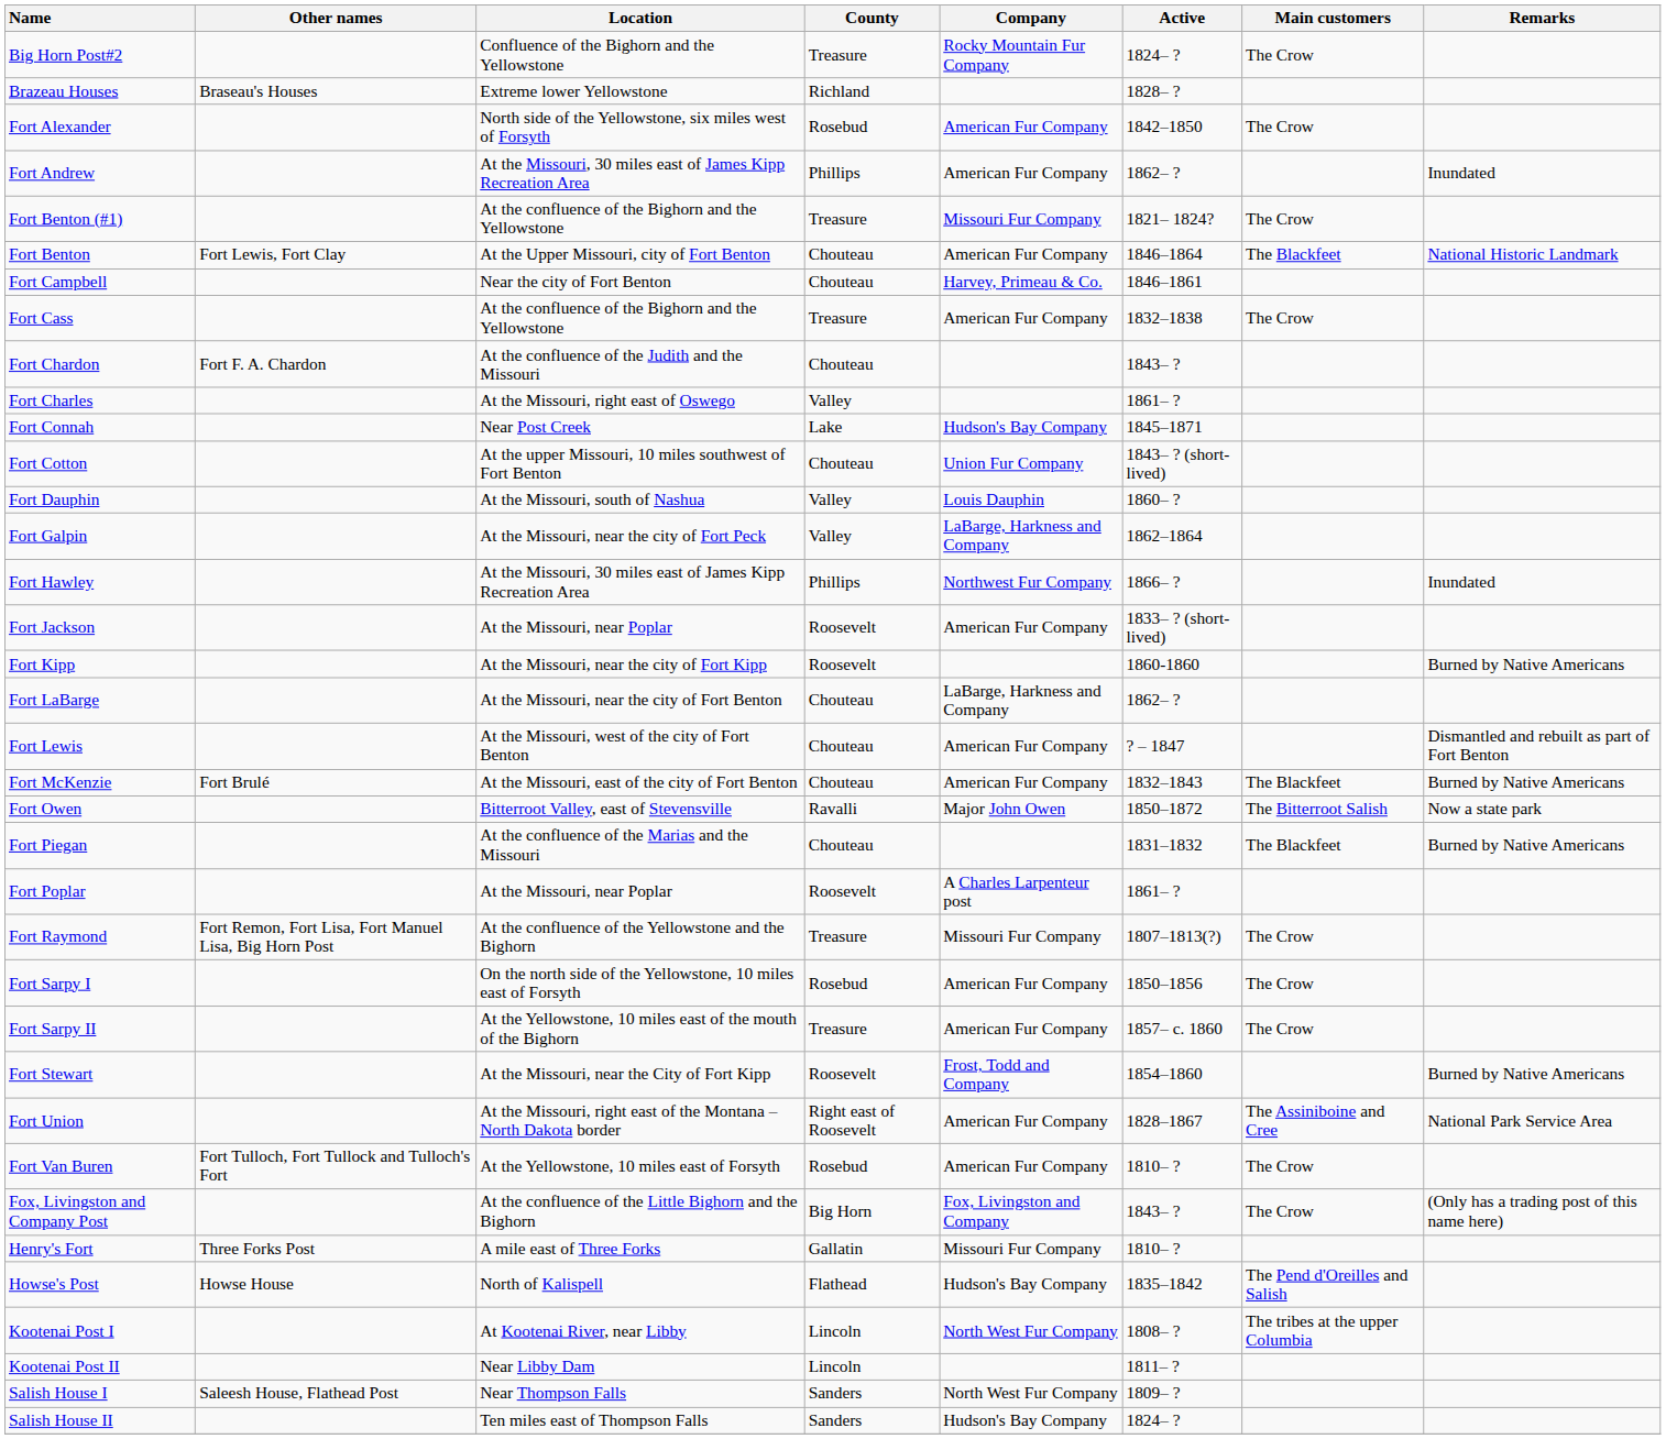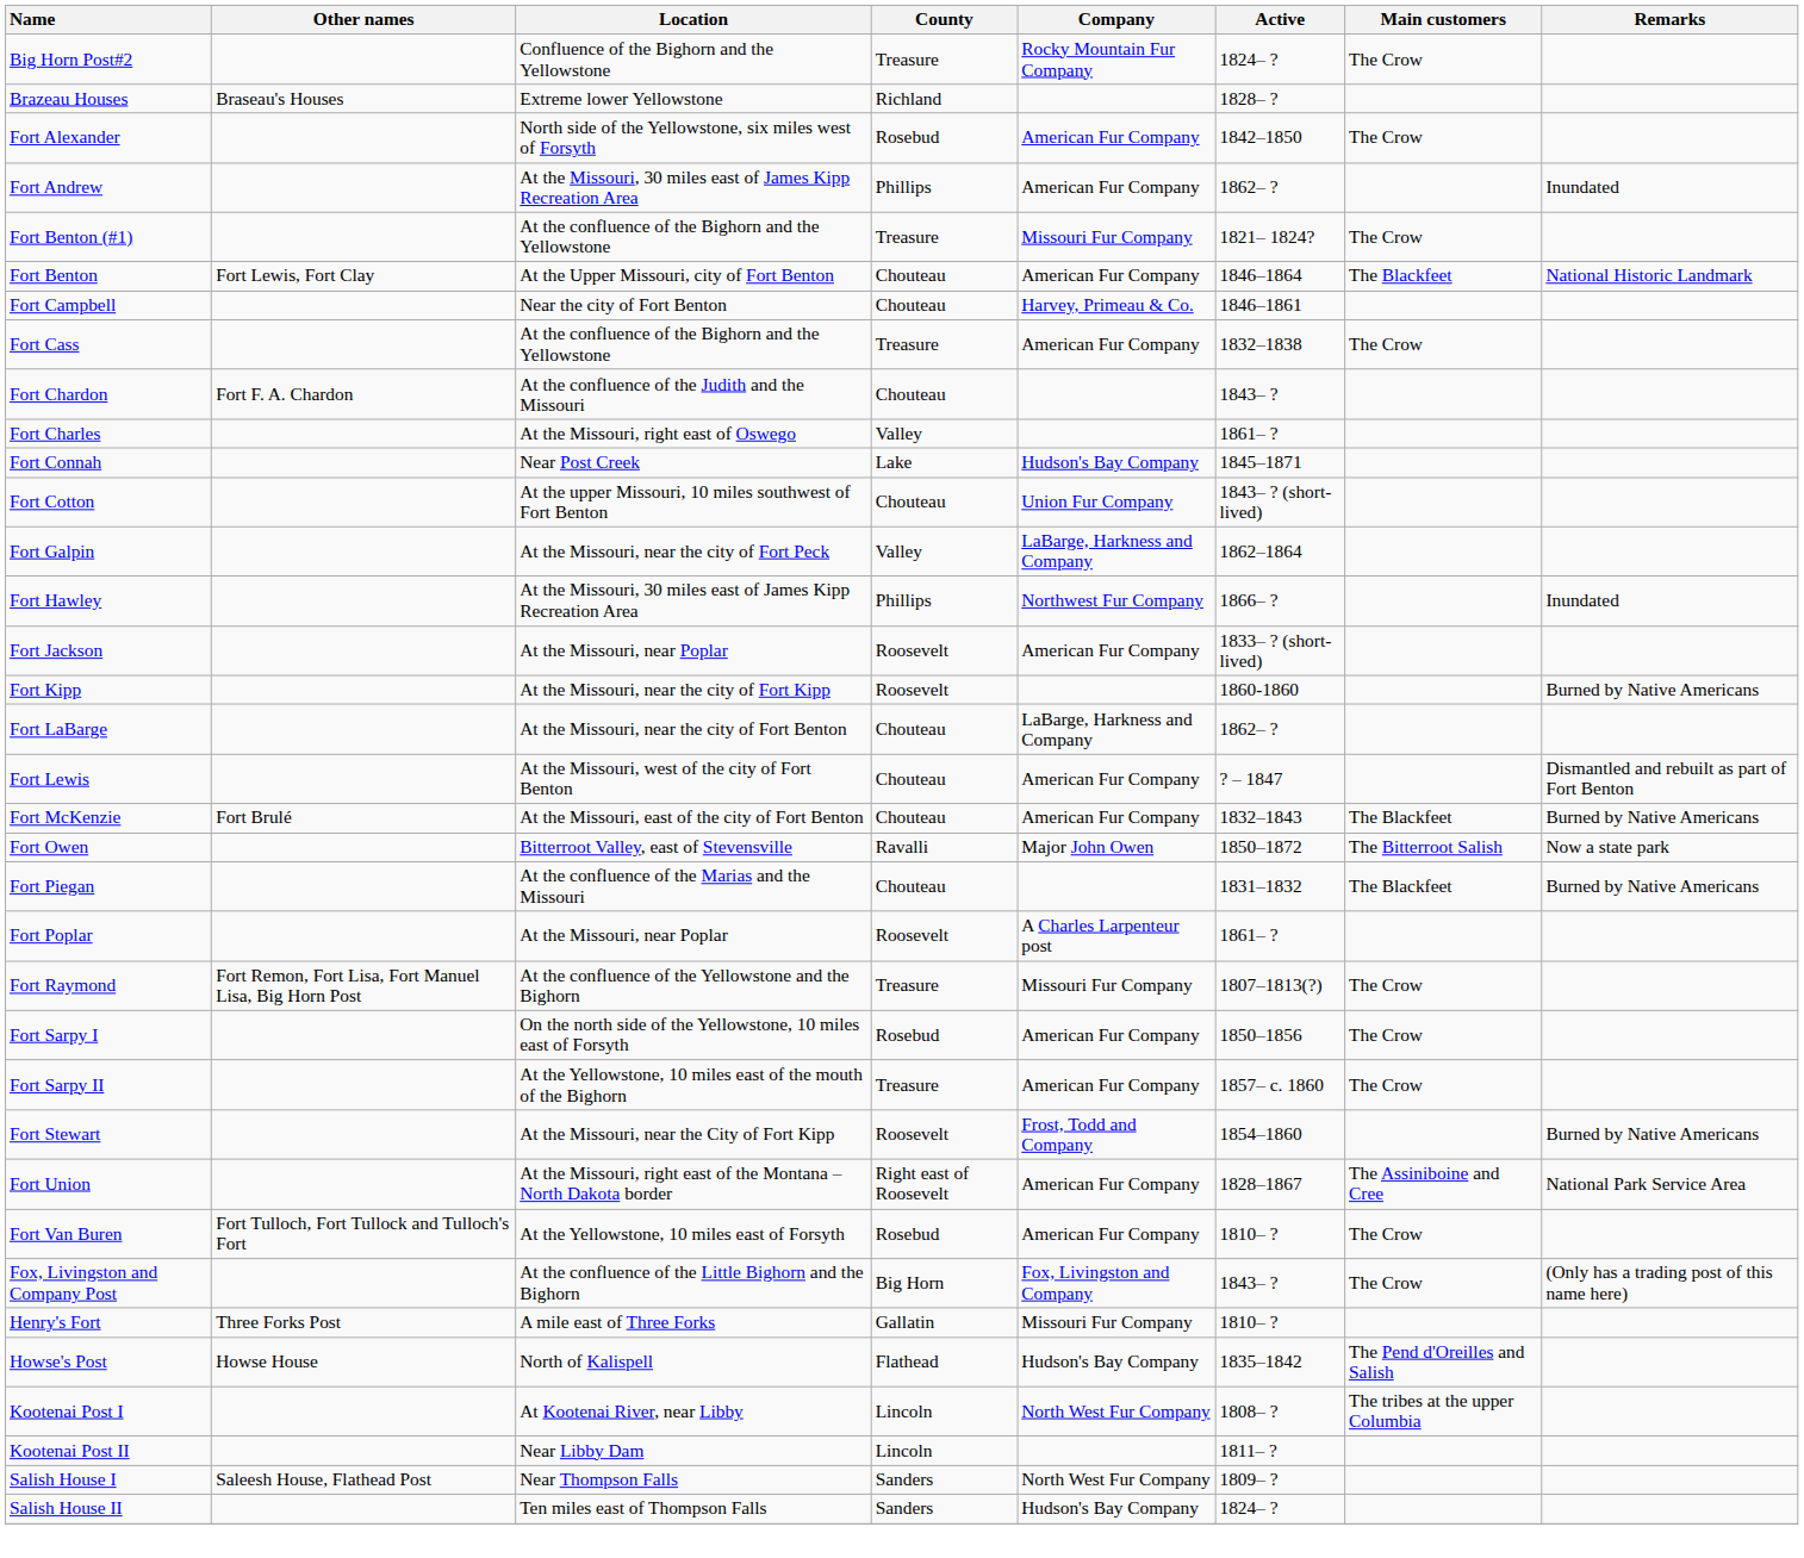- row: Fort Dauphin | At the Missouri, south of Nashua | Valley | Louis Dauphin | 1860– ?
